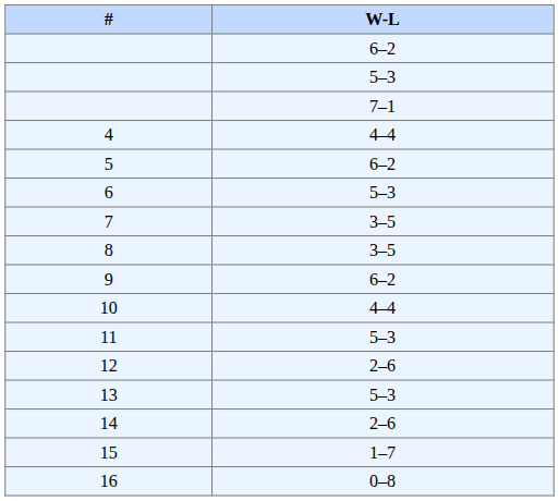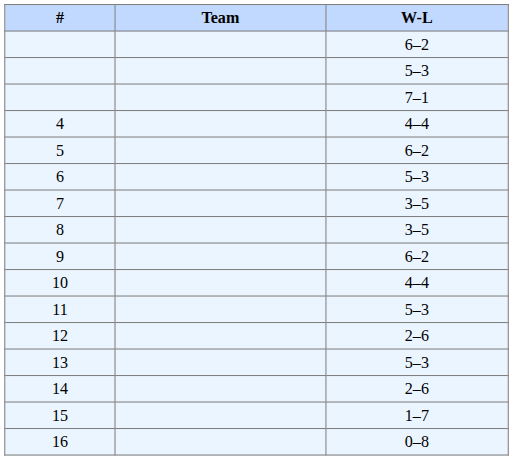+ column: Team
